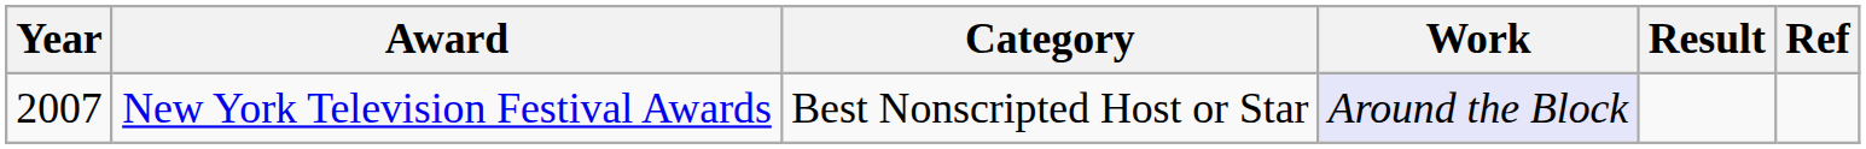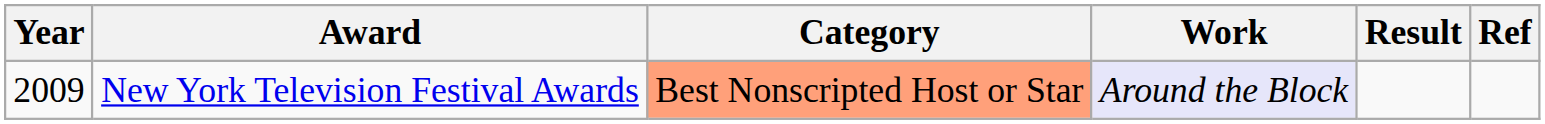New York Television Festival Awards | Year: 2007 -> 2009
New York Television Festival Awards | Category: no background -> lightsalmon background
